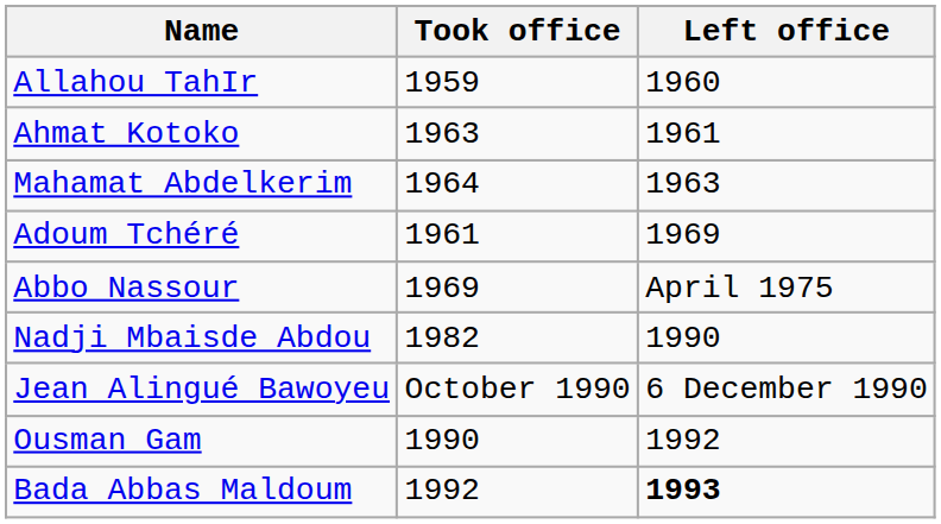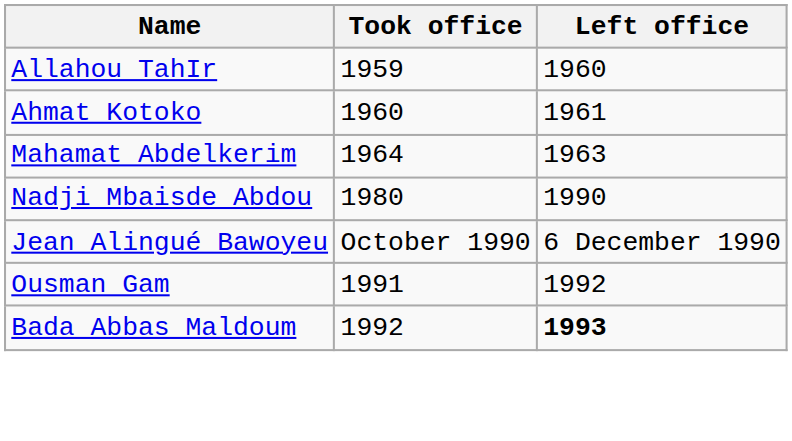Ahmat Kotoko | Took office: 1963 -> 1960
- row: Adoum Tchéré | 1961 | 1969
- row: Abbo Nassour | 1969 | April 1975
Nadji Mbaisde Abdou | Took office: 1982 -> 1980
Ousman Gam | Took office: 1990 -> 1991
